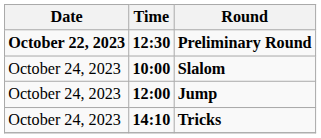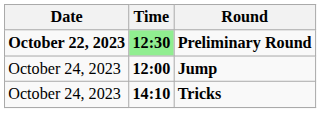Preliminary Round | Time: no background -> lightgreen background
- row: October 24, 2023 | 10:00 | Slalom
